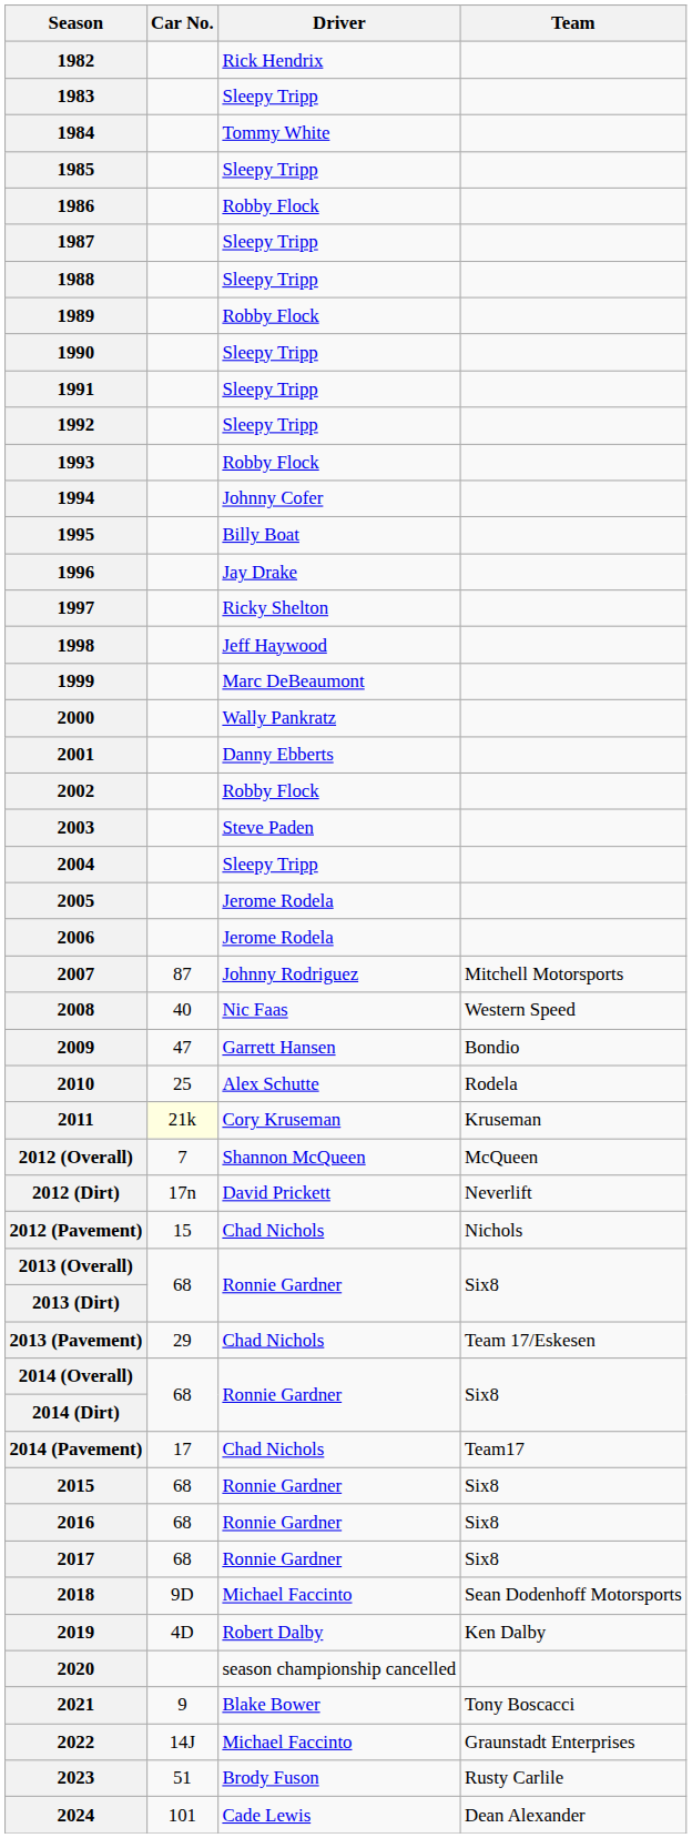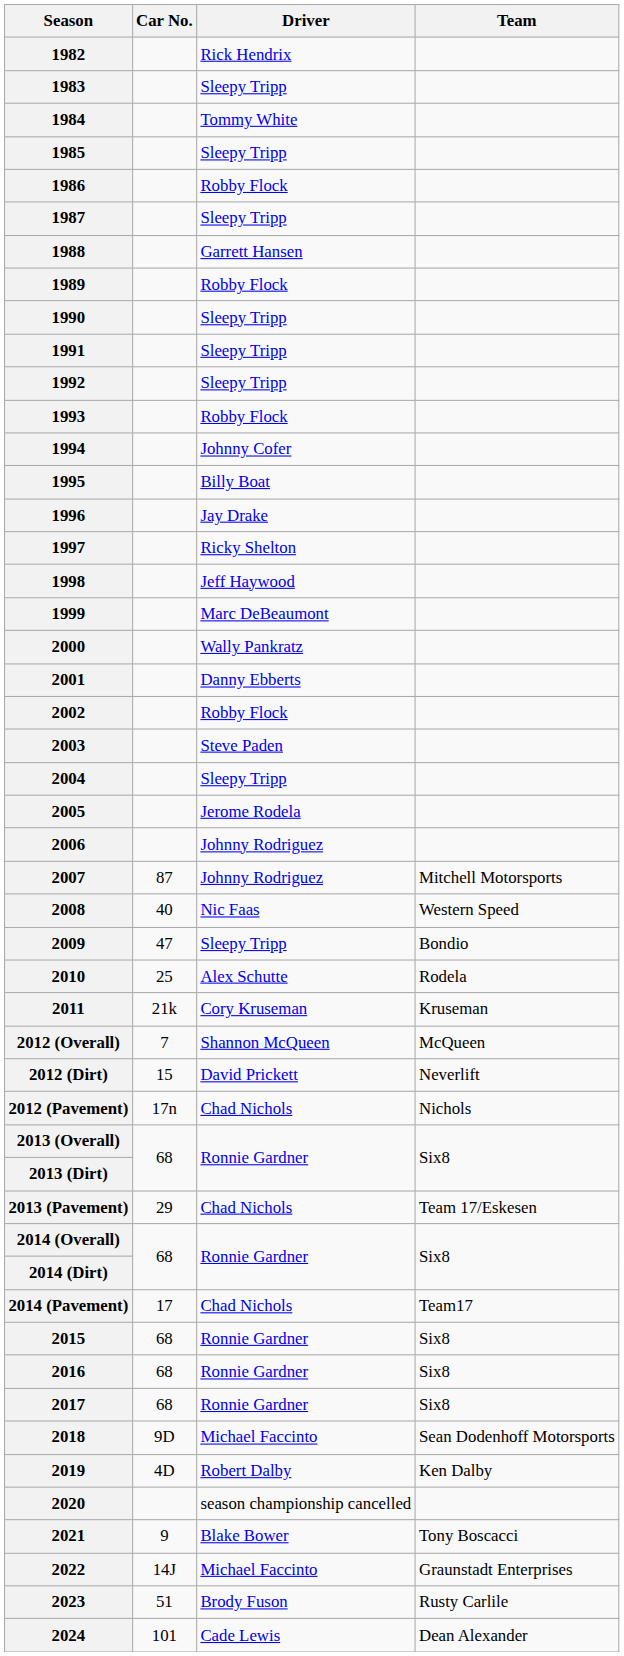1988 | Driver: Sleepy Tripp -> Garrett Hansen
2006 | Driver: Jerome Rodela -> Johnny Rodriguez
2009 | Driver: Garrett Hansen -> Sleepy Tripp
2011 | Car No.: lightyellow background -> no background
2012 (Dirt) | Car No.: 17n -> 15
2012 (Pavement) | Car No.: 15 -> 17n
